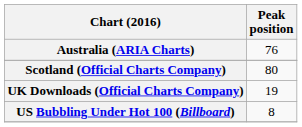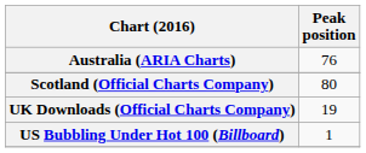US Bubbling Under Hot 100 (Billboard) | Peak position: 8 -> 1
